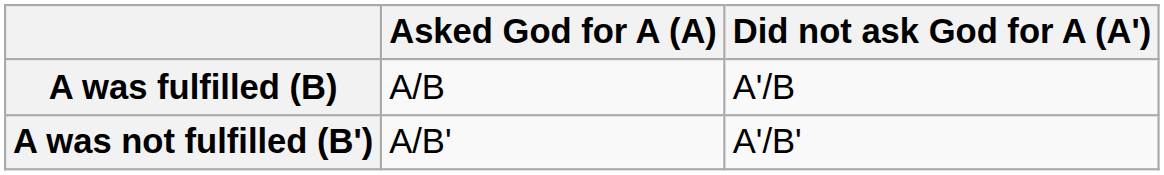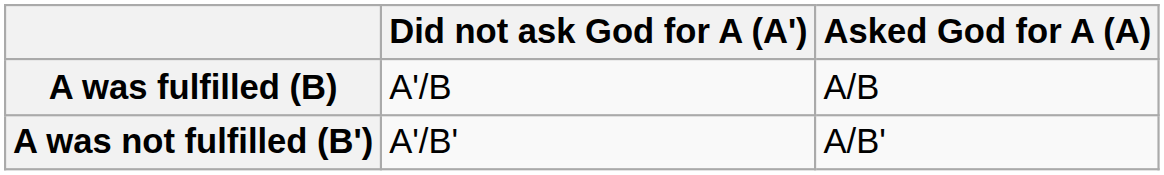columns swapped: Asked God for A (A) <-> Did not ask God for A (A')
